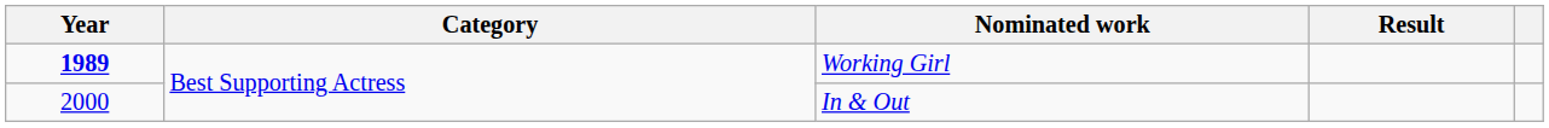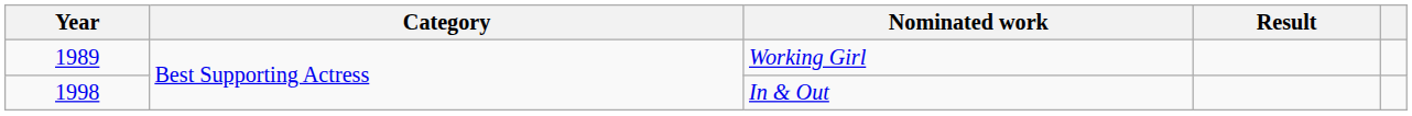Working Girl | Year: bold -> normal
In & Out | Year: 2000 -> 1998
